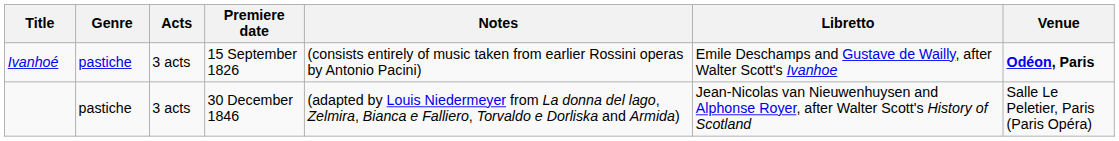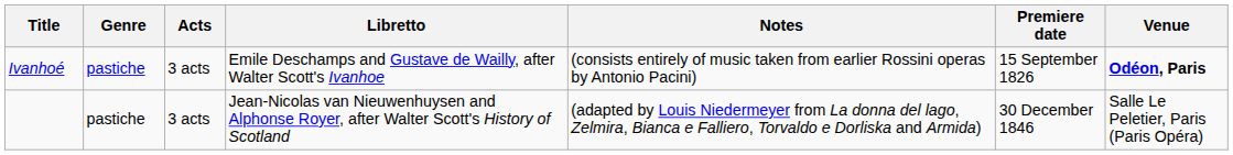columns swapped: Libretto <-> Premiere date
